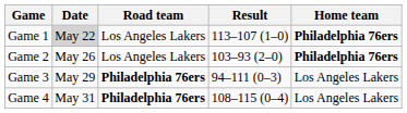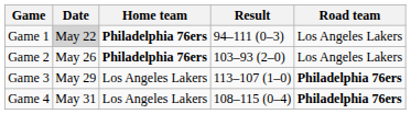columns swapped: Home team <-> Road team
Game 1 | Result: 113–107 (1–0) -> 94–111 (0–3)
Game 3 | Result: 94–111 (0–3) -> 113–107 (1–0)
